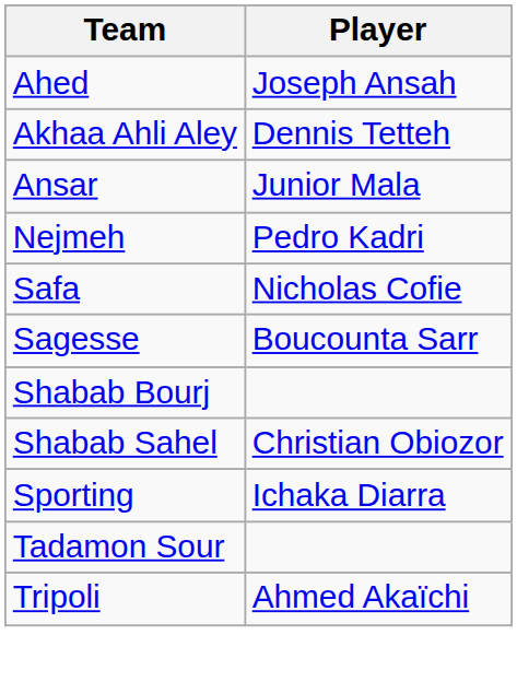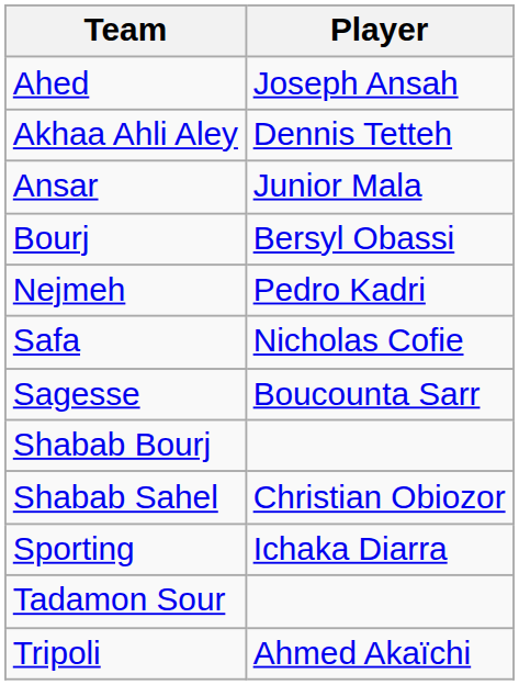+ row: Bourj | Bersyl Obassi
